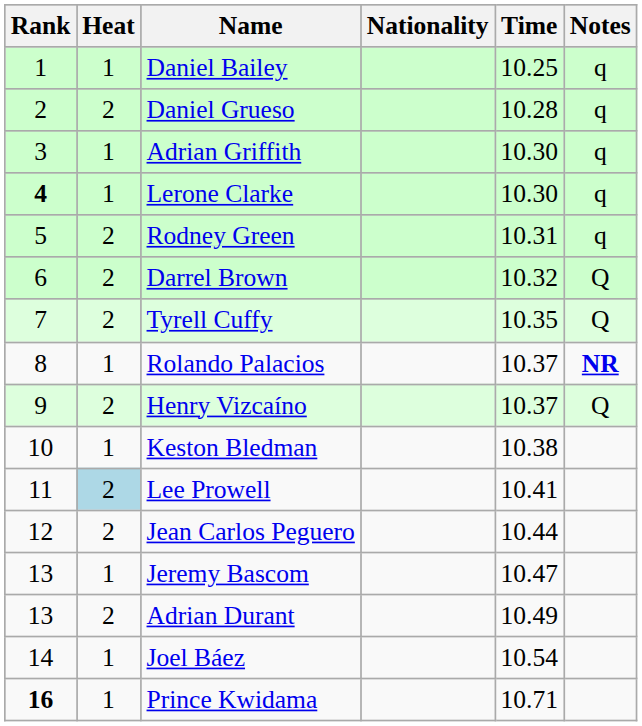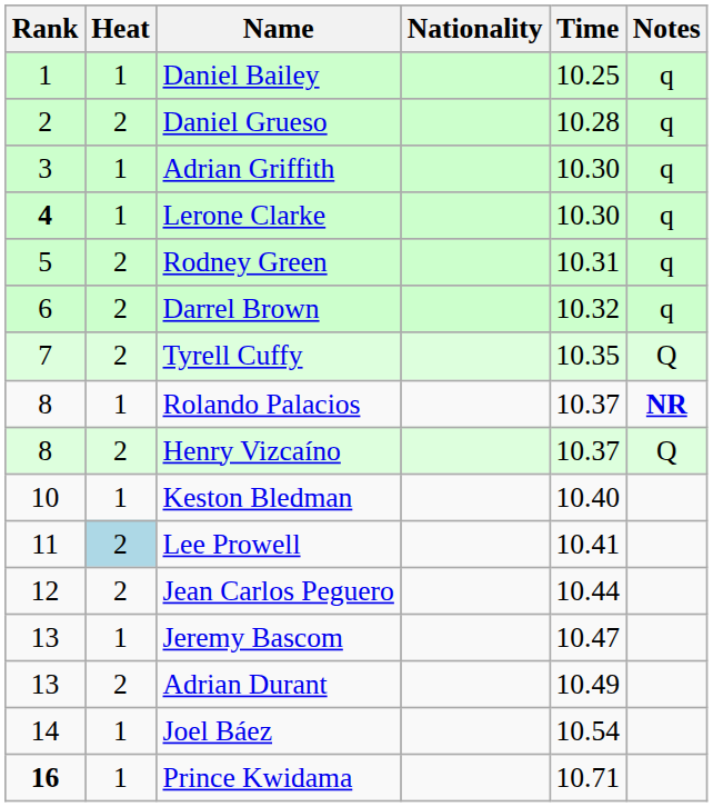Darrel Brown | Notes: Q -> q
Henry Vizcaíno | Rank: 9 -> 8
Keston Bledman | Time: 10.38 -> 10.40
